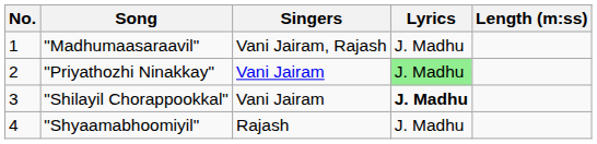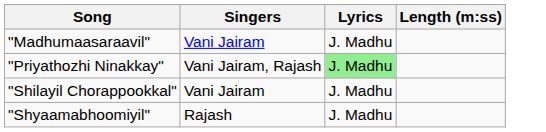- column: No. | 1 | 2 | 3 | 4
"Madhumaasaraavil" | Singers: Vani Jairam, Rajash -> Vani Jairam
"Priyathozhi Ninakkay" | Singers: Vani Jairam -> Vani Jairam, Rajash
"Shilayil Chorappookkal" | Lyrics: bold -> normal
